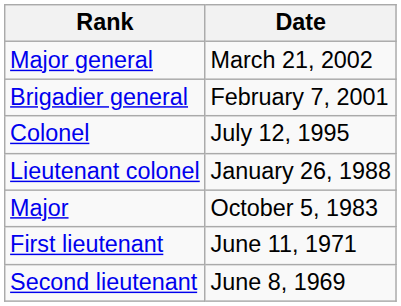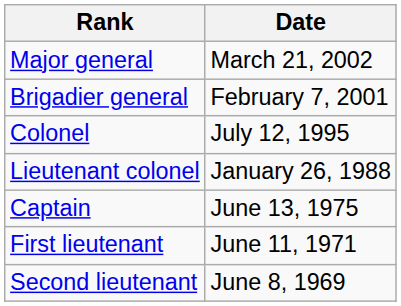- row: Major | October 5, 1983
+ row: Captain | June 13, 1975
